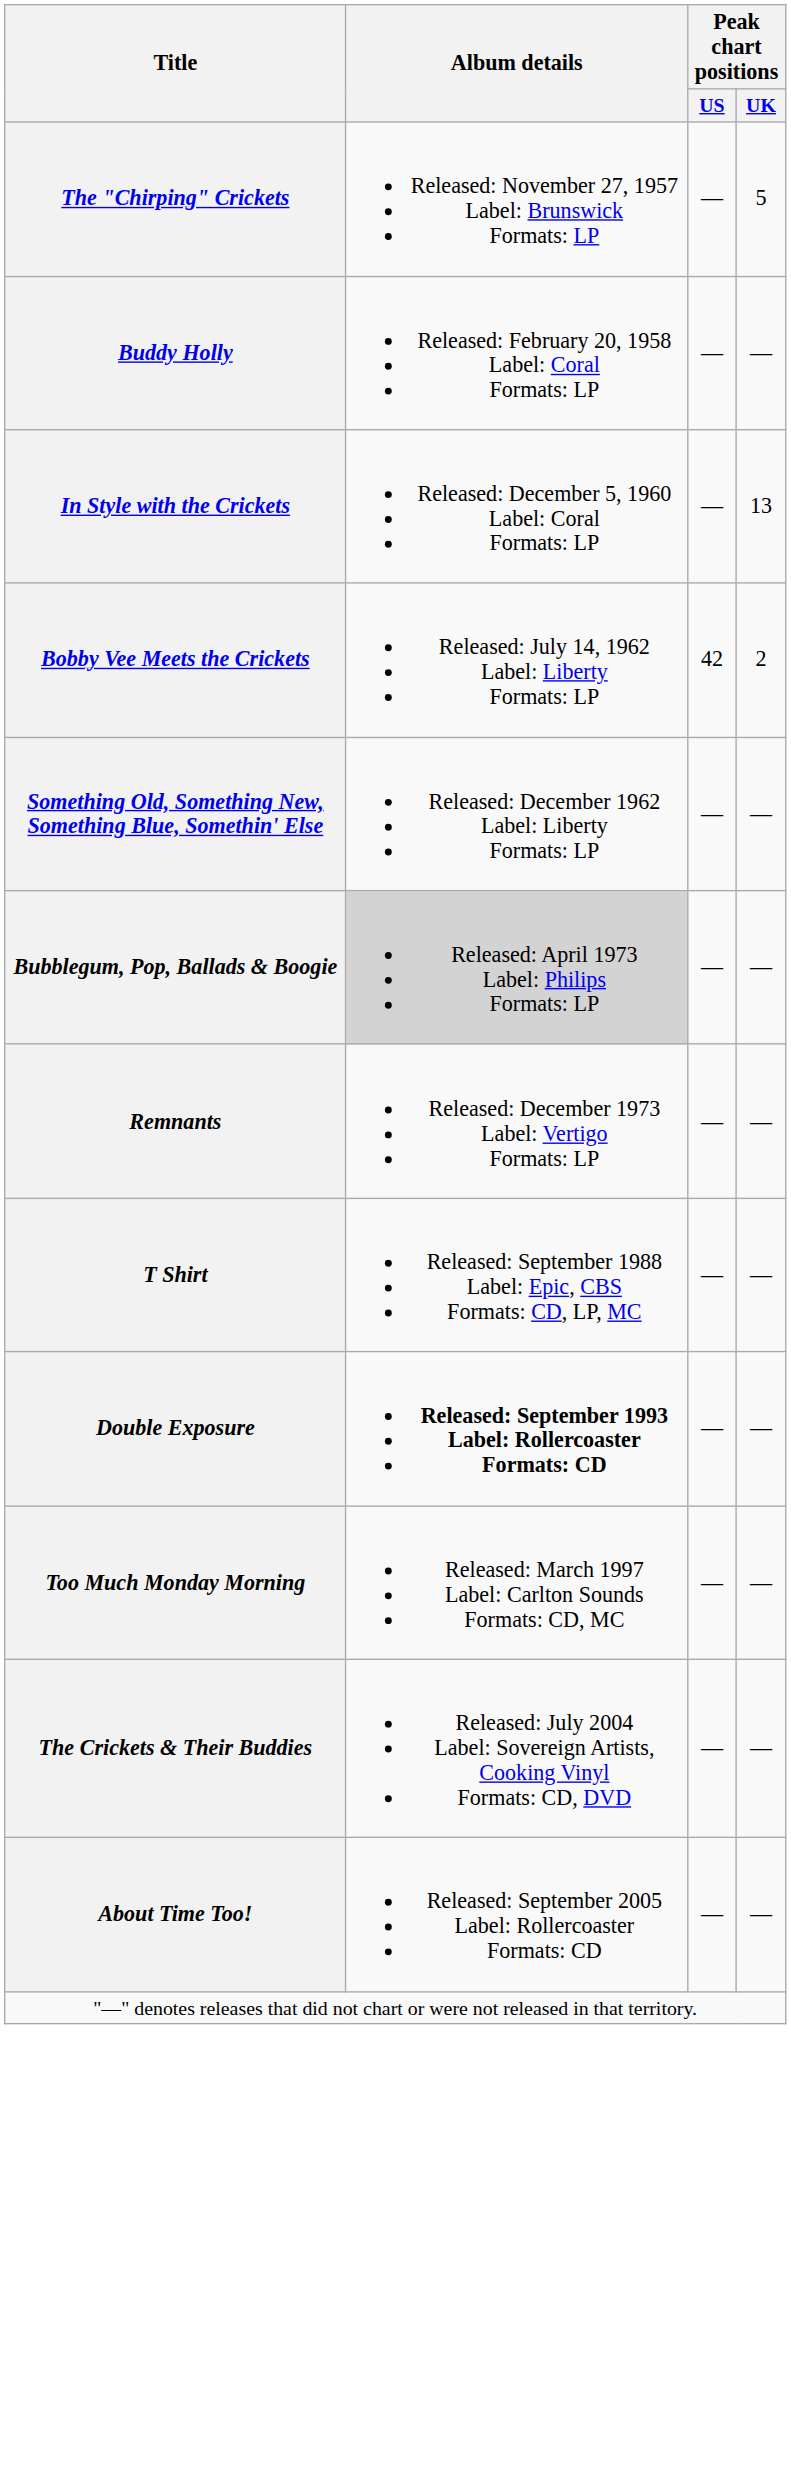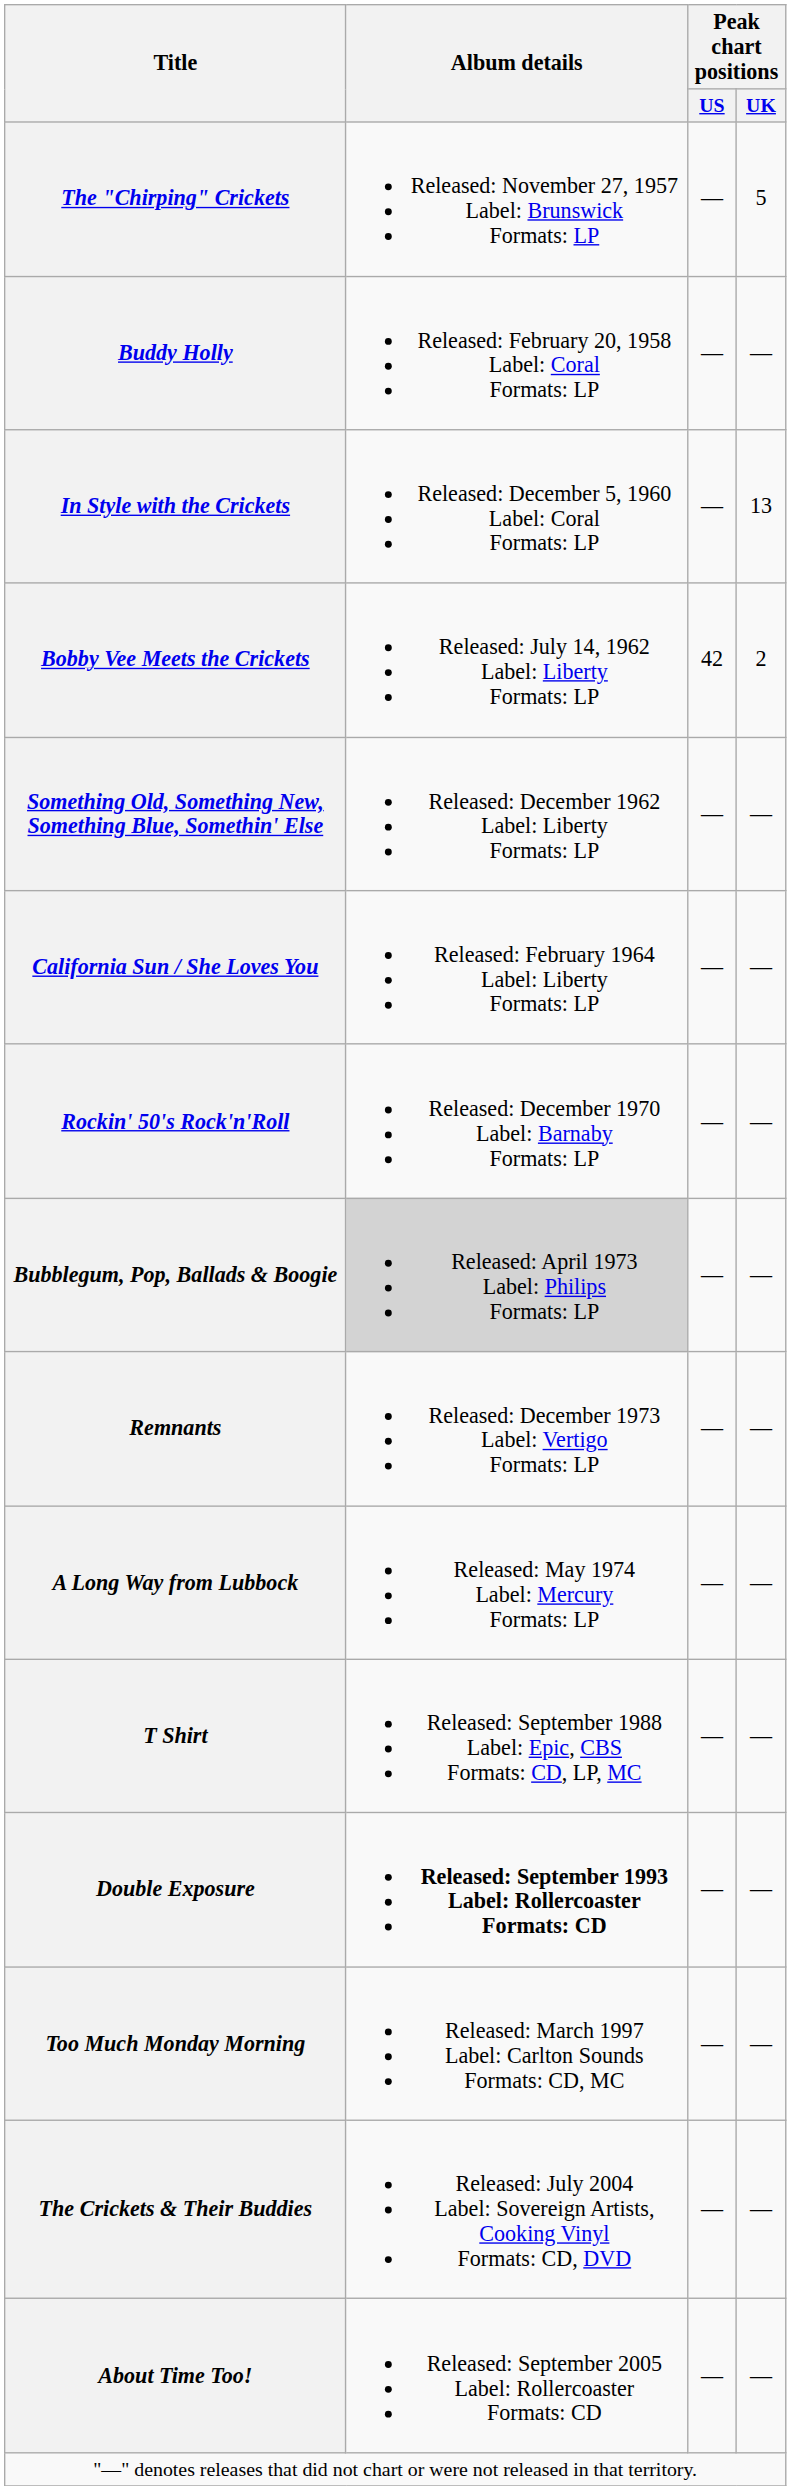+ row: California Sun / She Loves You | Released: February 1964 Label: Liberty Formats: LP | — | —
+ row: Rockin' 50's Rock'n'Roll | Released: December 1970 Label: Barnaby Formats: LP | — | —
+ row: A Long Way from Lubbock | Released: May 1974 Label: Mercury Formats: LP | — | —
